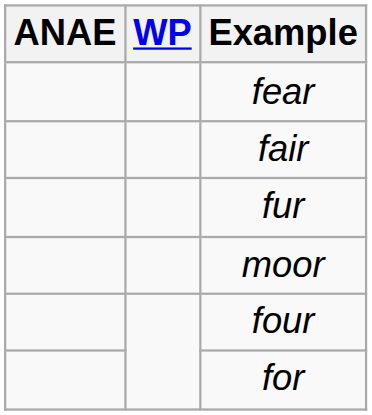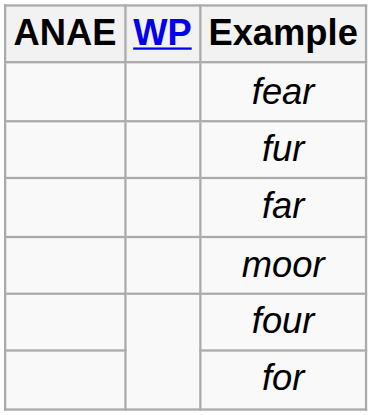- row: fair
+ row: far
